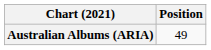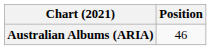Australian Albums (ARIA) | Position: 49 -> 46
